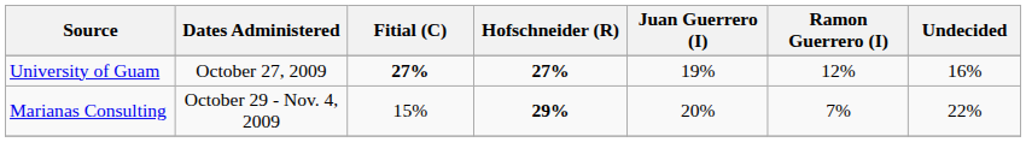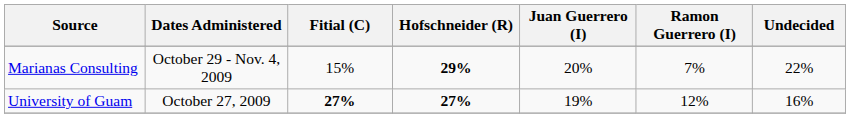rows swapped: University of Guam <-> Marianas Consulting
